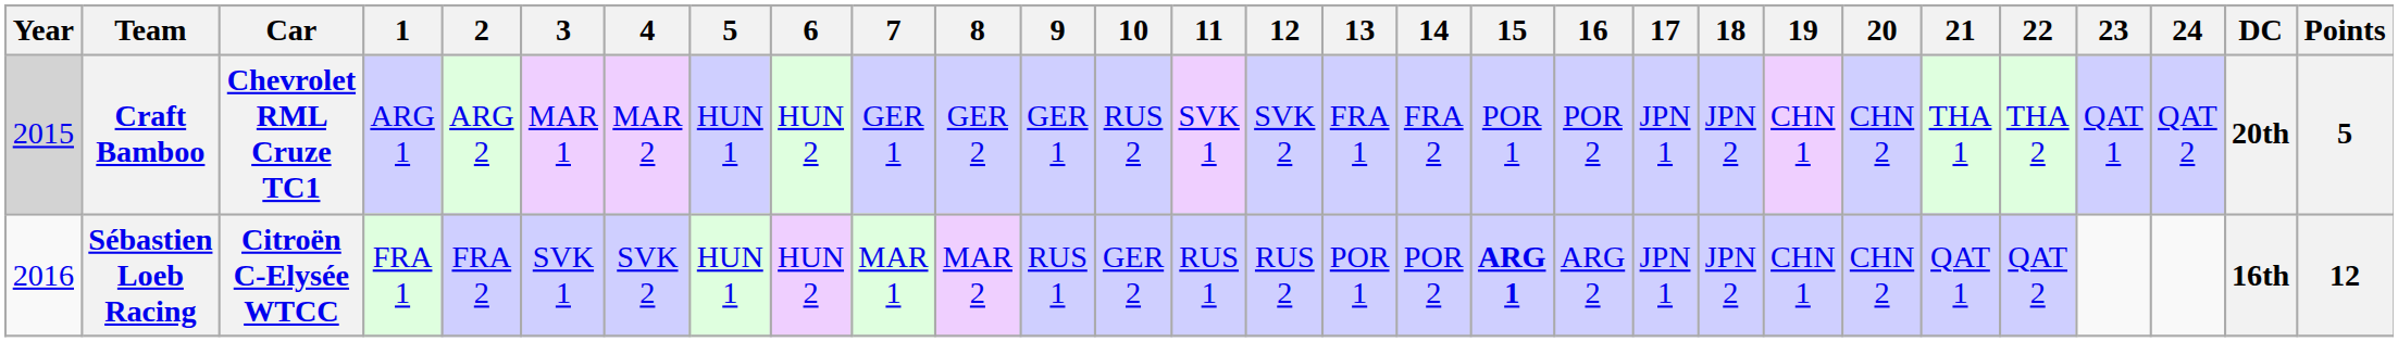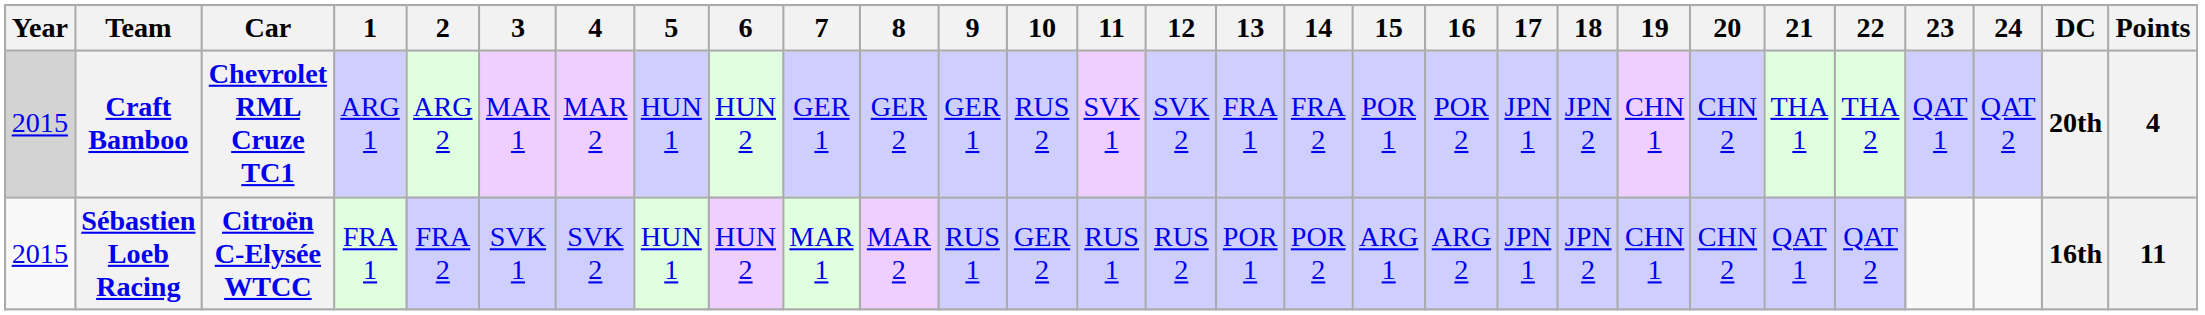Craft Bamboo | Points: 5 -> 4
Sébastien Loeb Racing | Year: 2016 -> 2015
Sébastien Loeb Racing | 15: bold -> normal
Sébastien Loeb Racing | Points: 12 -> 11
